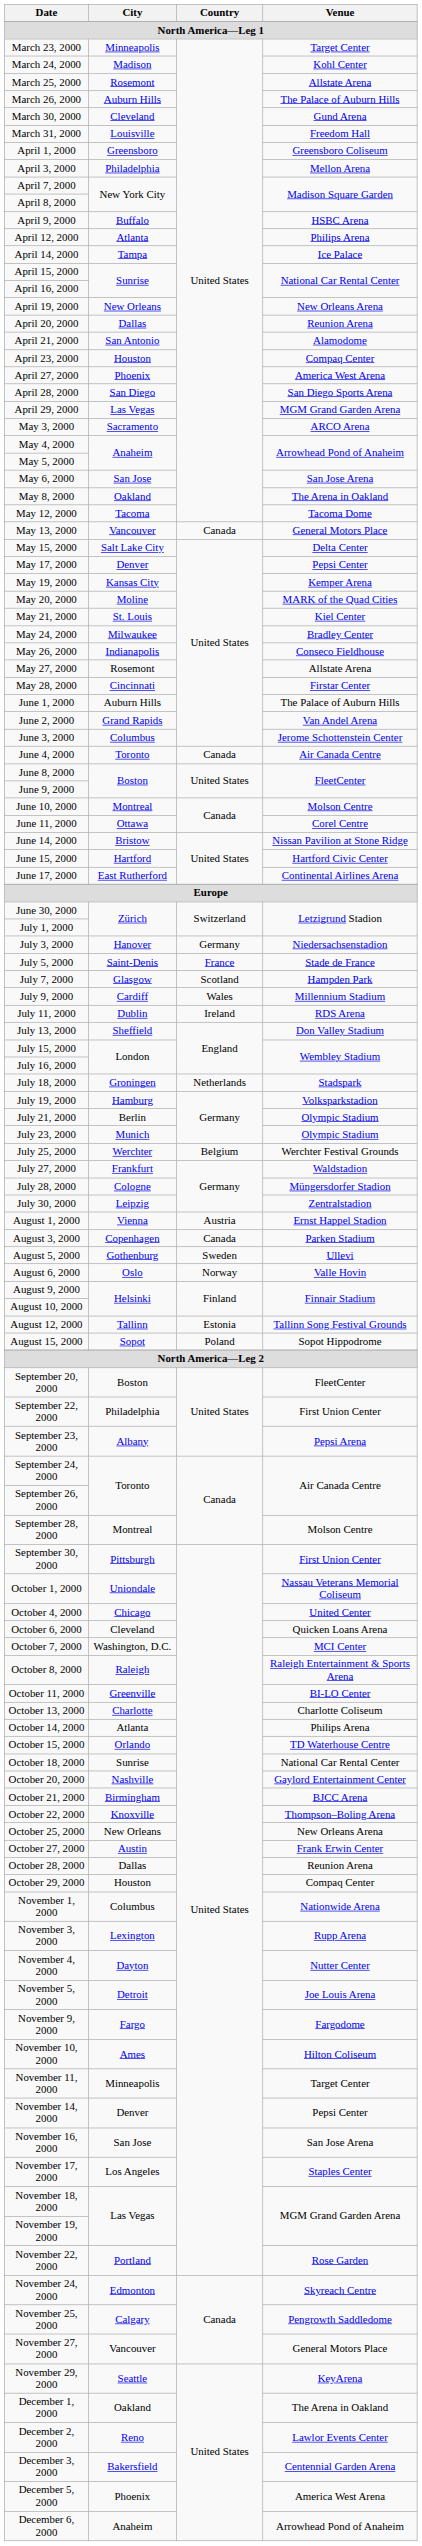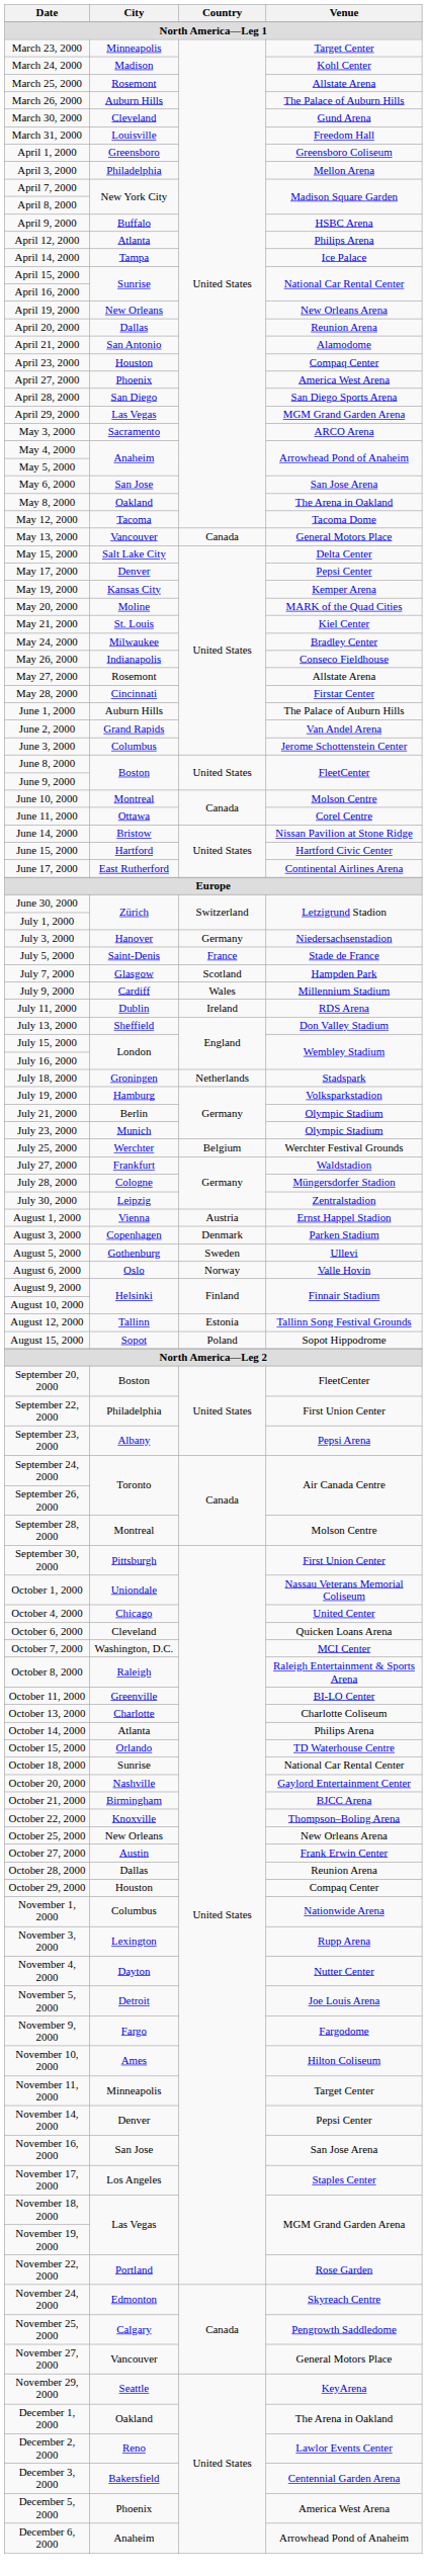- row: June 4, 2000 | Toronto | Canada | Air Canada Centre
August 3, 2000 | Country: Canada -> Denmark
